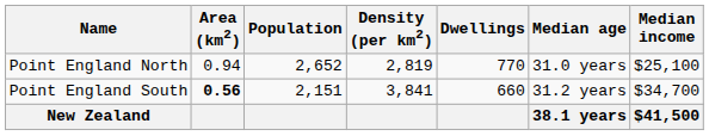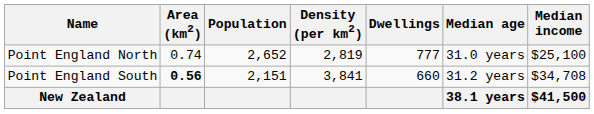Point England North | Area (km2): 0.94 -> 0.74
Point England North | Dwellings: 770 -> 777
Point England South | Median income: $34,700 -> $34,708
